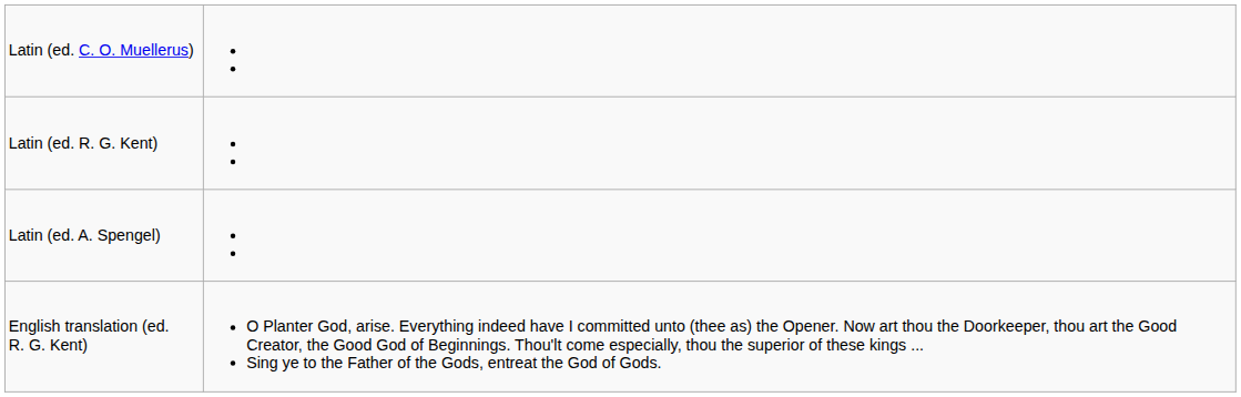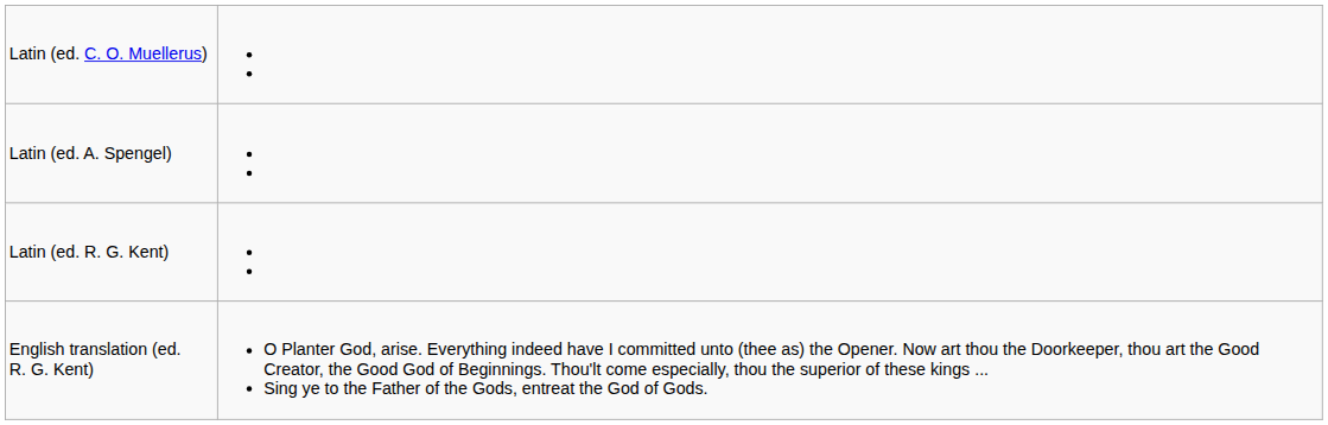rows swapped: Latin (ed. A. Spengel) <-> Latin (ed. R. G. Kent)
